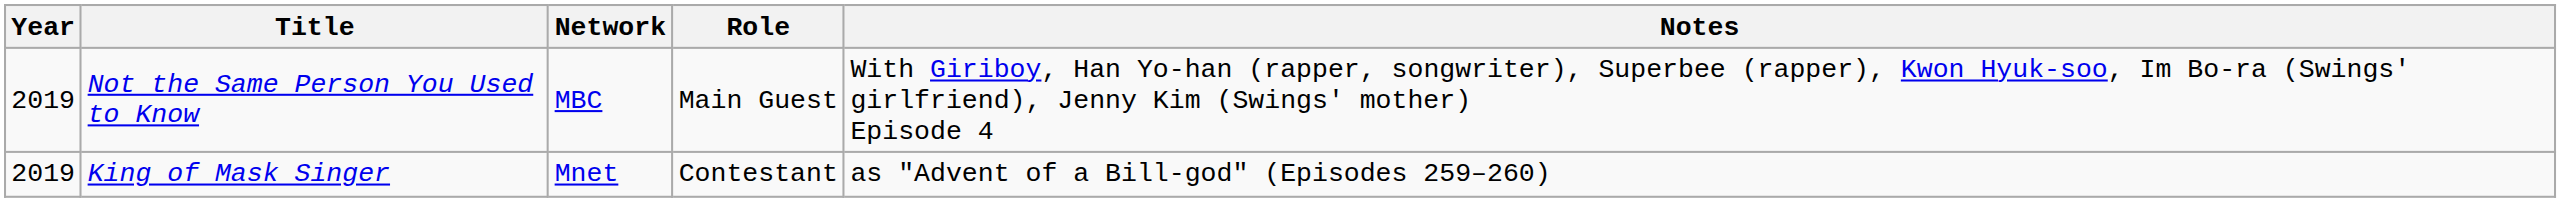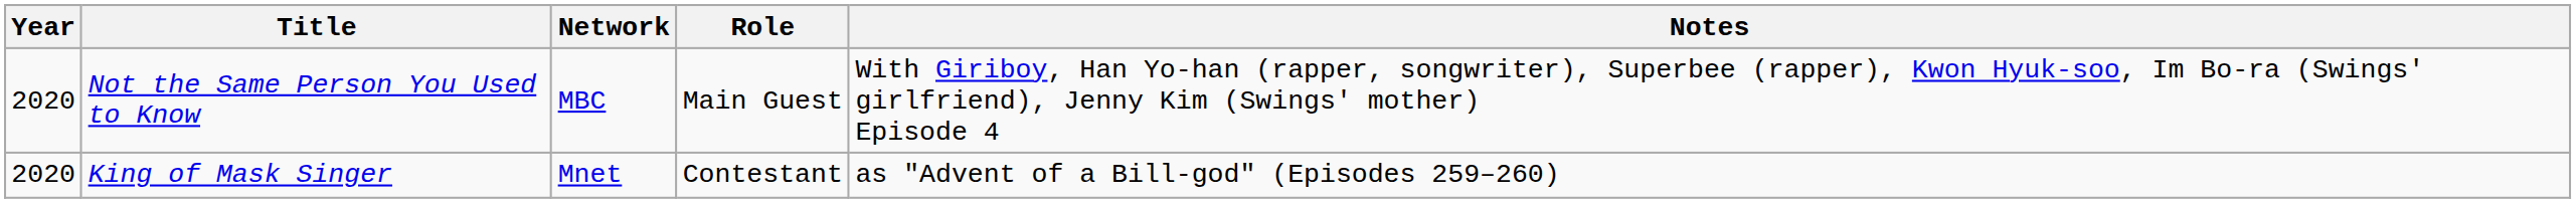Not the Same Person You Used to Know | Year: 2019 -> 2020
King of Mask Singer | Year: 2019 -> 2020
